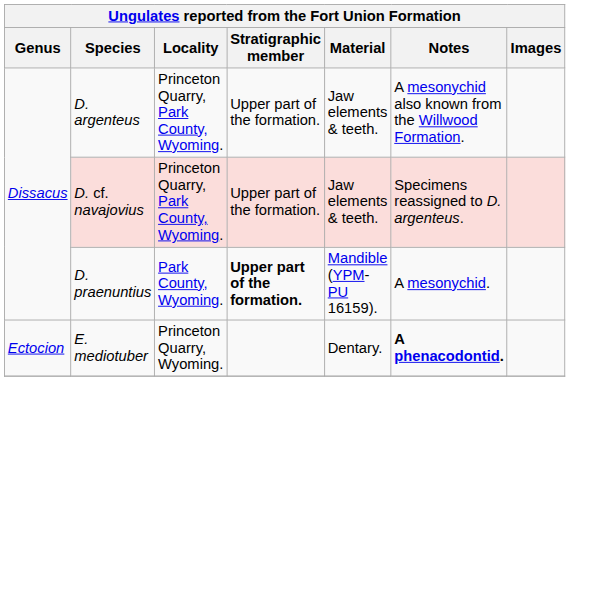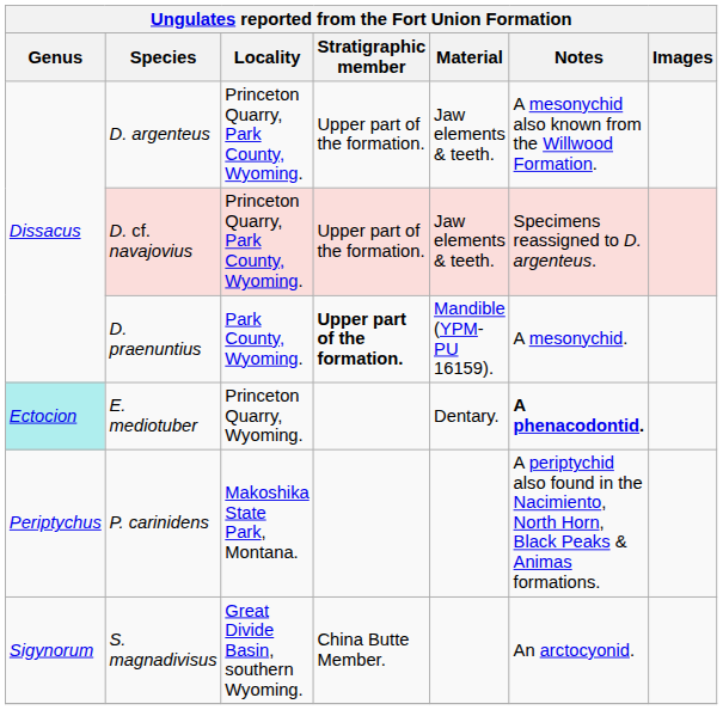E. mediotuber | Genus: no background -> paleturquoise background
+ row: Periptychus | P. carinidens | Makoshika State Park, Montana. | A periptychid also found in the Nacimiento, North Horn, Black Peaks & Animas formations.
+ row: Sigynorum | S. magnadivisus | Great Divide Basin, southern Wyoming. | China Butte Member. | An arctocyonid.
